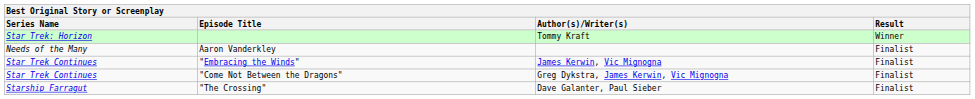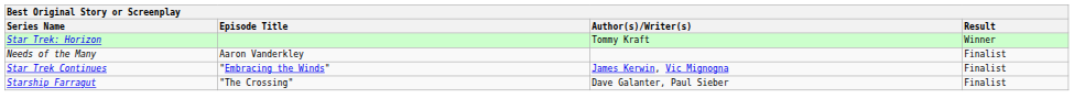- row: Star Trek Continues | "Come Not Between the Dragons" | Greg Dykstra, James Kerwin, Vic Mignogna | Finalist
